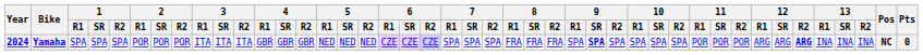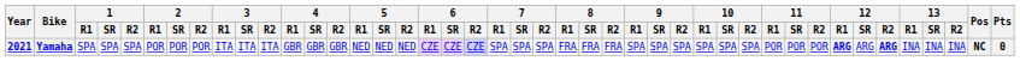Yamaha | Year: 2024 -> 2021
Yamaha | 9 / SR: bold -> normal
Yamaha | 12 / R1: normal -> bold
